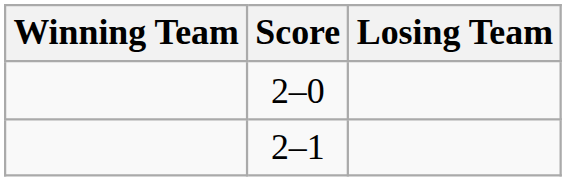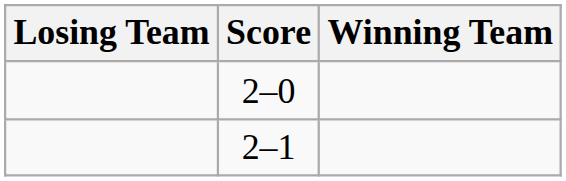columns swapped: Winning Team <-> Losing Team
